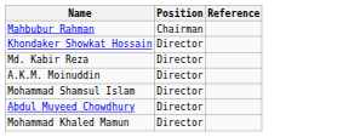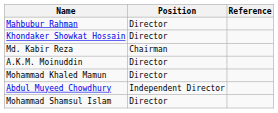Mahbubur Rahman | Position: Chairman -> Director
Md. Kabir Reza | Position: Director -> Chairman
rows swapped: Mohammad Khaled Mamun <-> Mohammad Shamsul Islam
Abdul Muyeed Chowdhury | Position: Director -> Independent Director
